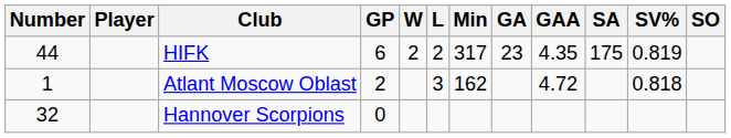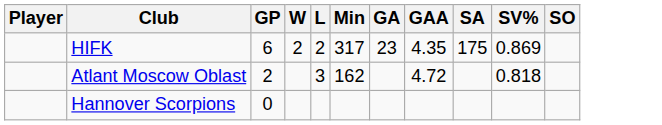- column: Number | 44 | 1 | 32
HIFK | SV%: 0.819 -> 0.869
